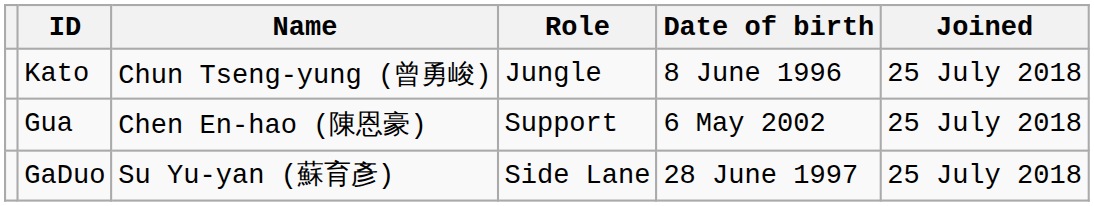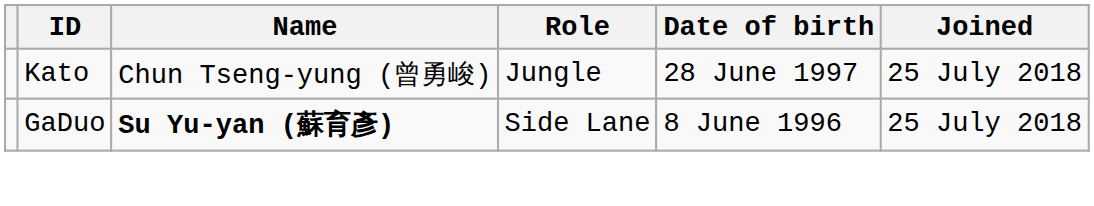Kato | Date of birth: 8 June 1996 -> 28 June 1997
- row: Gua | Chen En-hao (陳恩豪) | Support | 6 May 2002 | 25 July 2018
GaDuo | Name: normal -> bold
GaDuo | Date of birth: 28 June 1997 -> 8 June 1996
